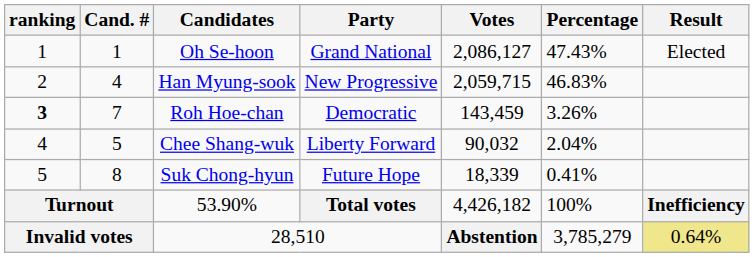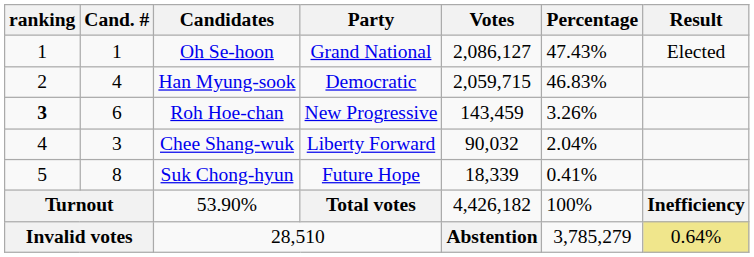Han Myung-sook | Party: New Progressive -> Democratic
Roh Hoe-chan | Cand. #: 7 -> 6
Roh Hoe-chan | Party: Democratic -> New Progressive
Chee Shang-wuk | Cand. #: 5 -> 3
